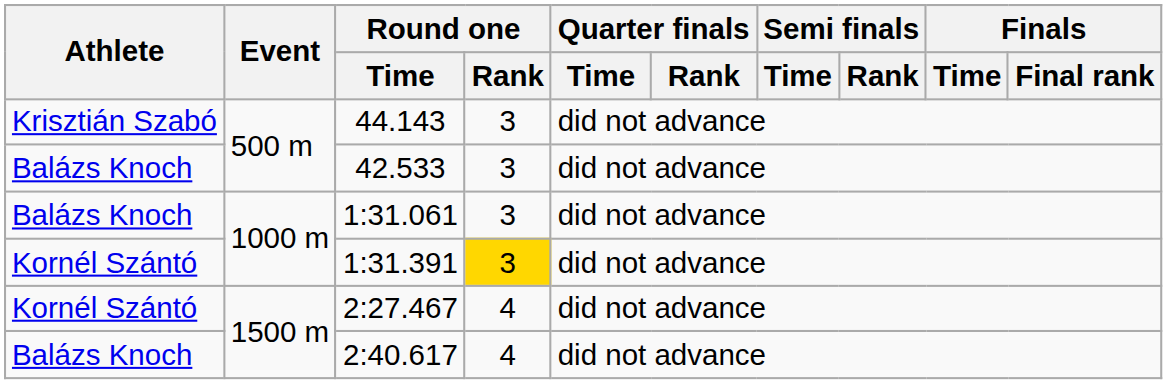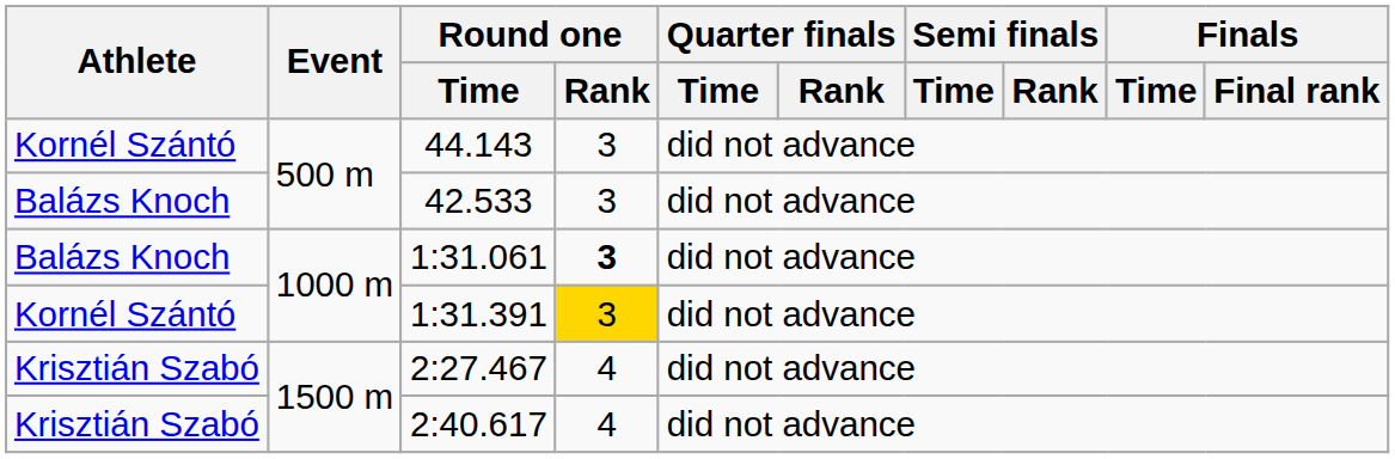44.143 | Athlete: Krisztián Szabó -> Kornél Szántó
1:31.061 | Round one / Rank: normal -> bold
2:27.467 | Athlete: Kornél Szántó -> Krisztián Szabó
2:40.617 | Athlete: Balázs Knoch -> Krisztián Szabó
